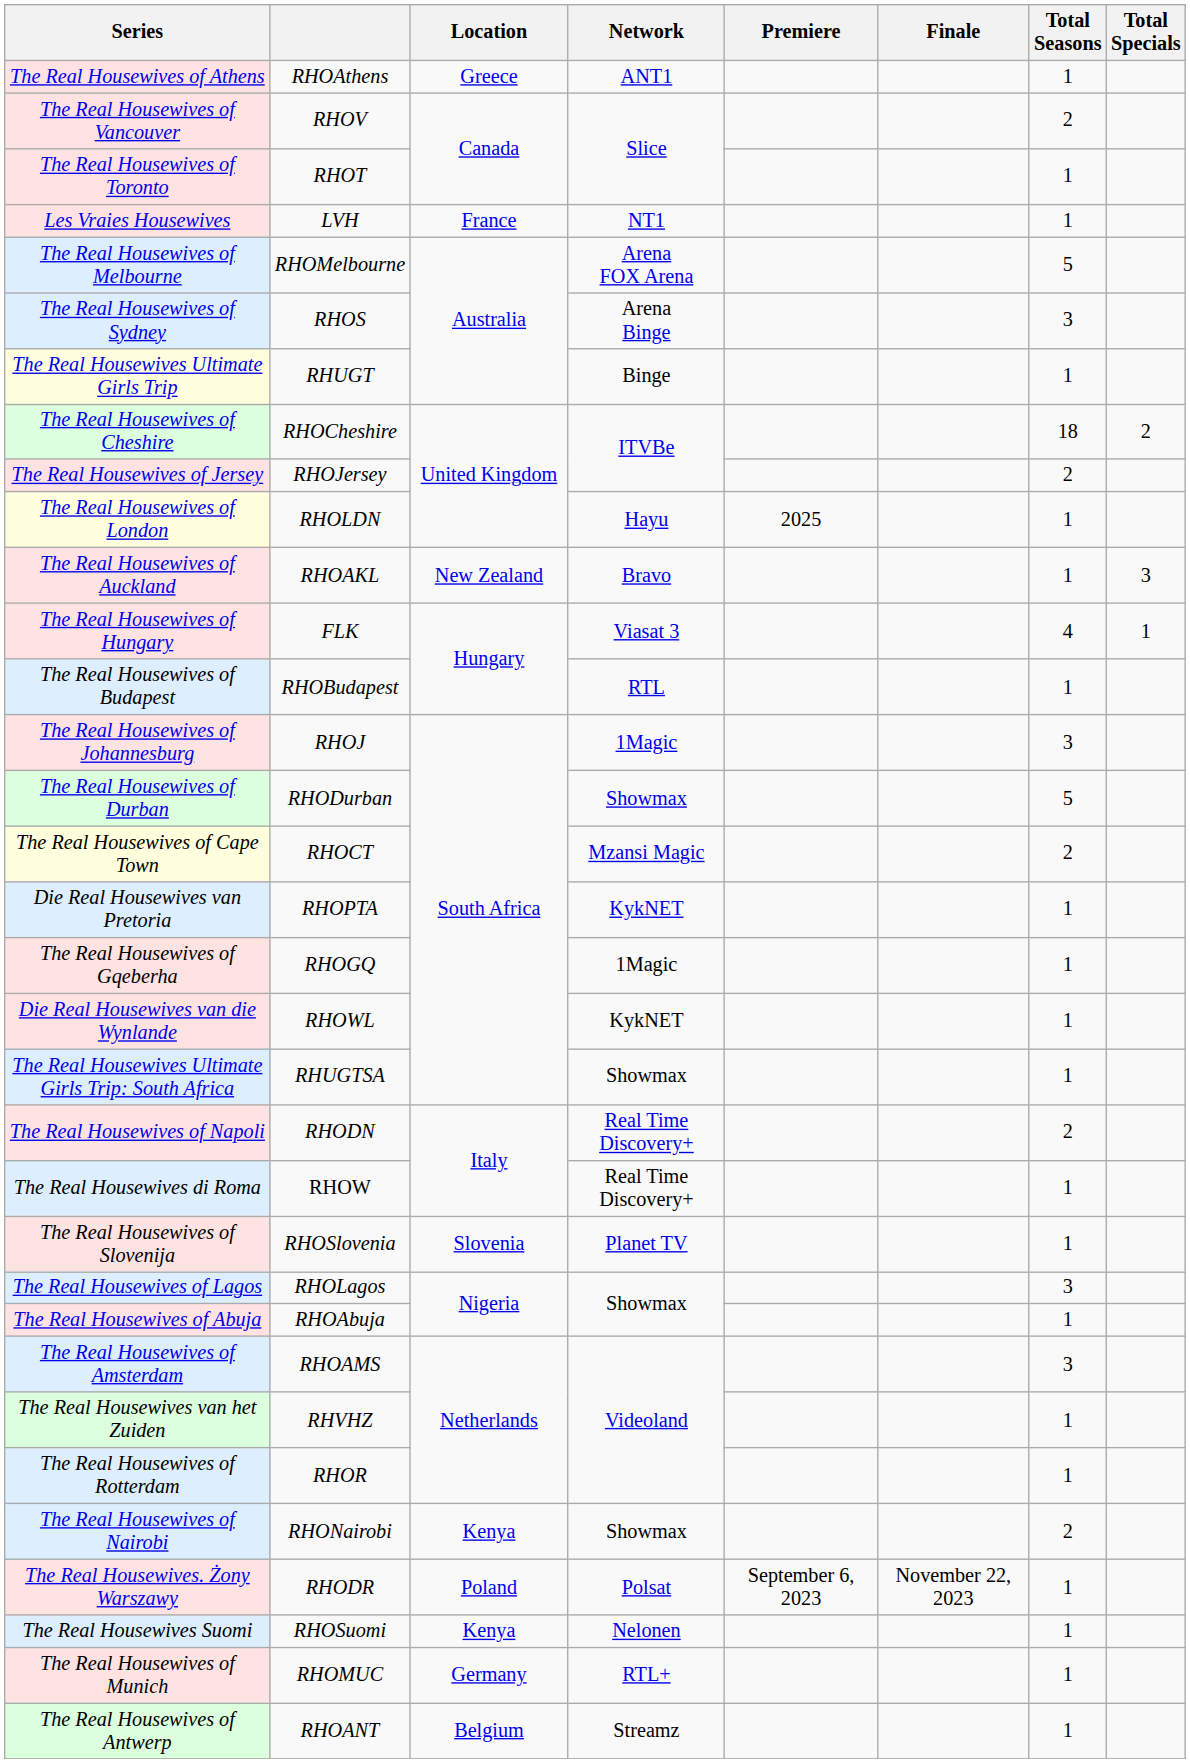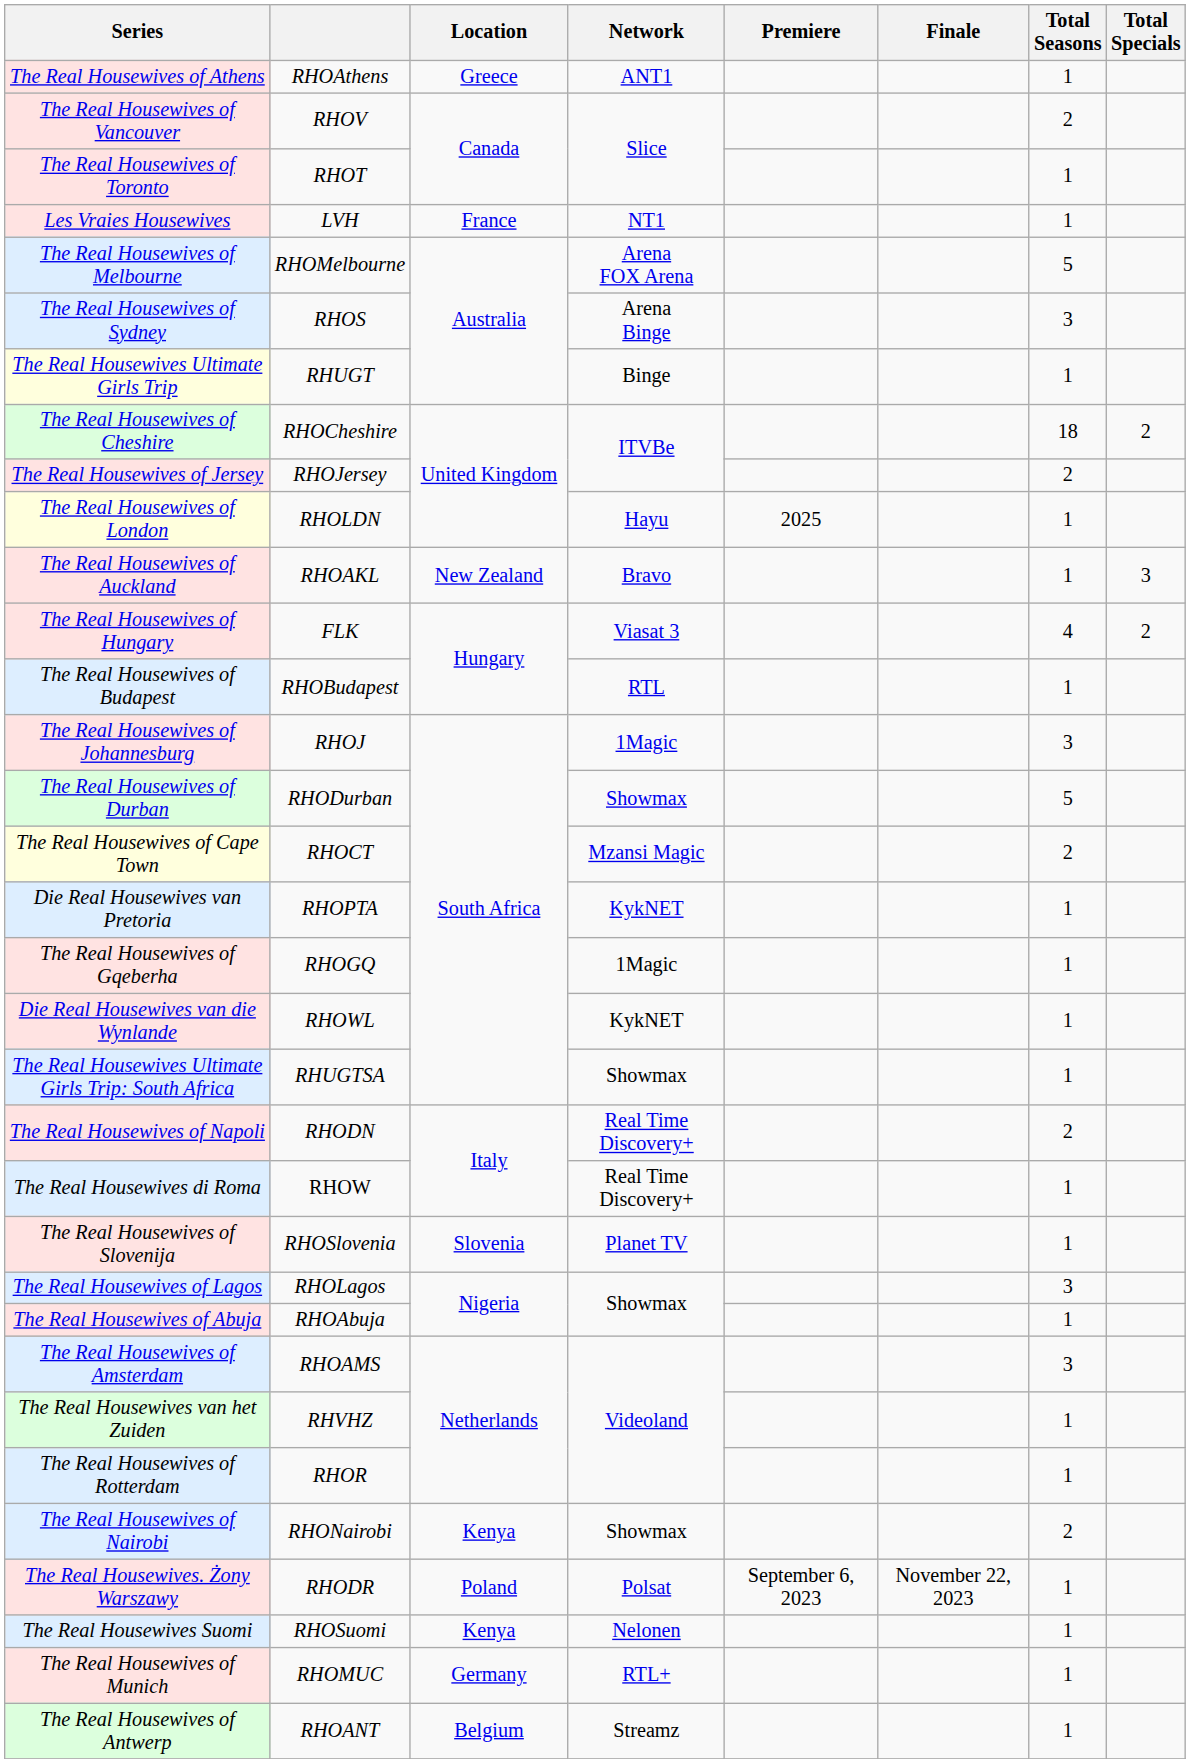The Real Housewives of Hungary | Total Specials: 1 -> 2
